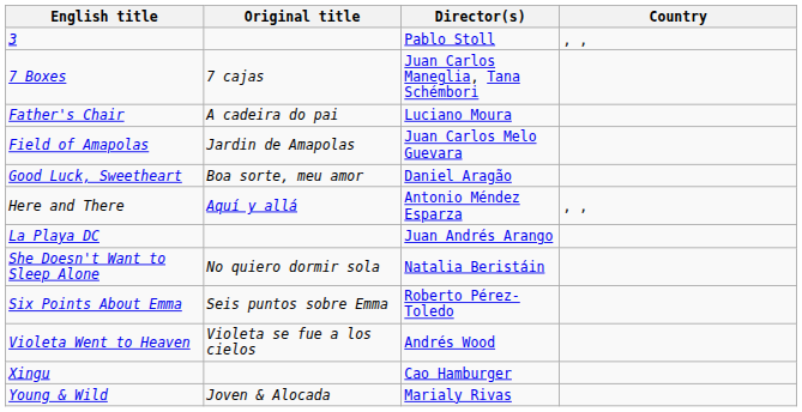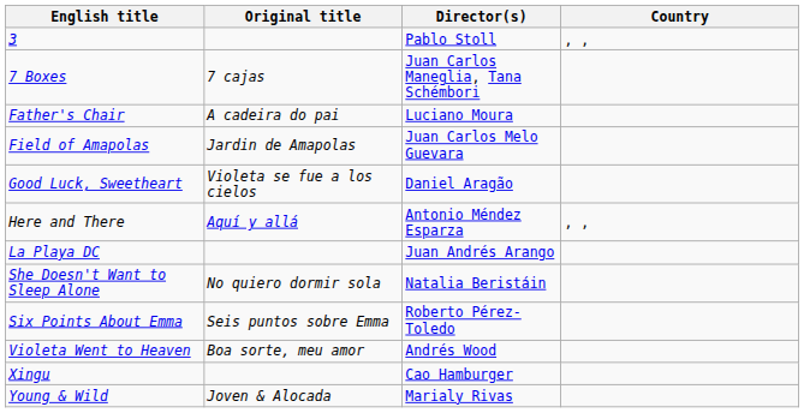Good Luck, Sweetheart | Original title: Boa sorte, meu amor -> Violeta se fue a los cielos
Violeta Went to Heaven | Original title: Violeta se fue a los cielos -> Boa sorte, meu amor
